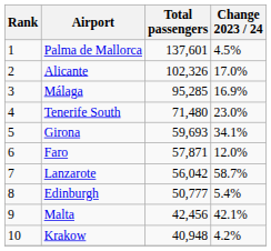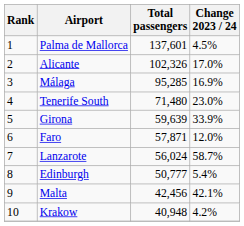Girona | Total passengers: 59,693 -> 59,639
Girona | Change 2023 / 24: 34.1% -> 33.9%
Lanzarote | Total passengers: 56,042 -> 56,024
